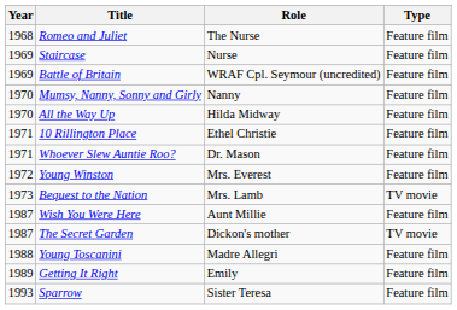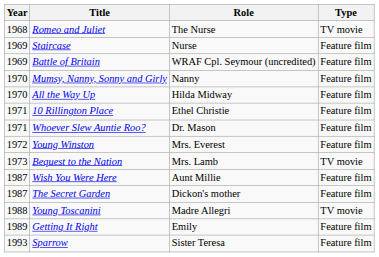Romeo and Juliet | Type: Feature film -> TV movie
The Secret Garden | Type: TV movie -> Feature film
Young Toscanini | Type: Feature film -> TV movie
